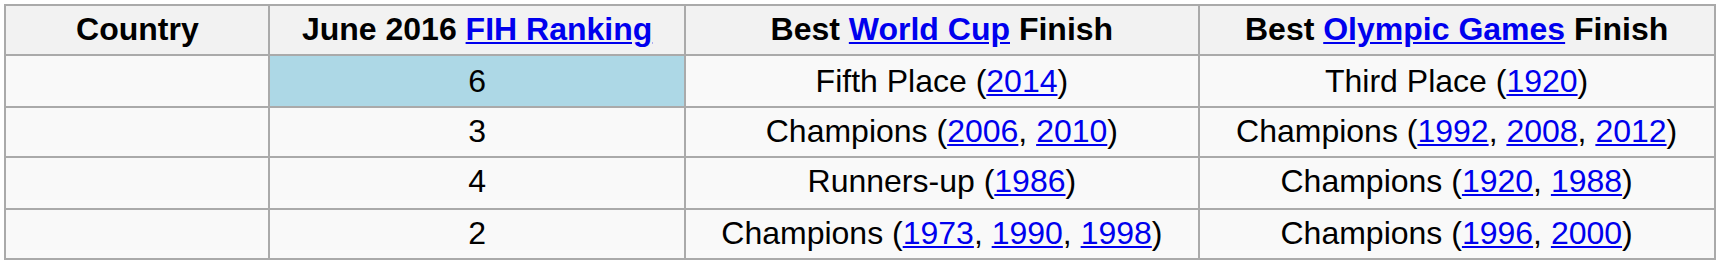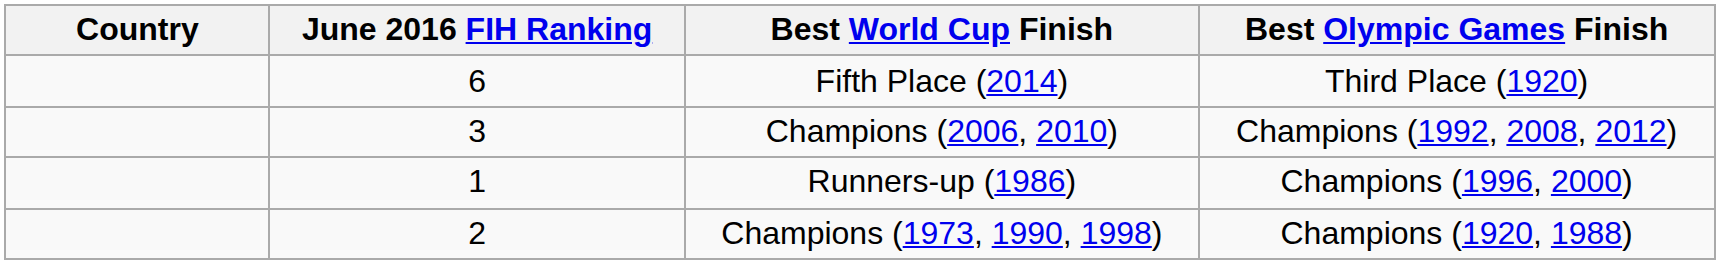Fifth Place (2014) | June 2016 FIH Ranking: lightblue background -> no background
Runners-up (1986) | June 2016 FIH Ranking: 4 -> 1
Runners-up (1986) | Best Olympic Games Finish: Champions (1920, 1988) -> Champions (1996, 2000)
Champions (1973, 1990, 1998) | Best Olympic Games Finish: Champions (1996, 2000) -> Champions (1920, 1988)
